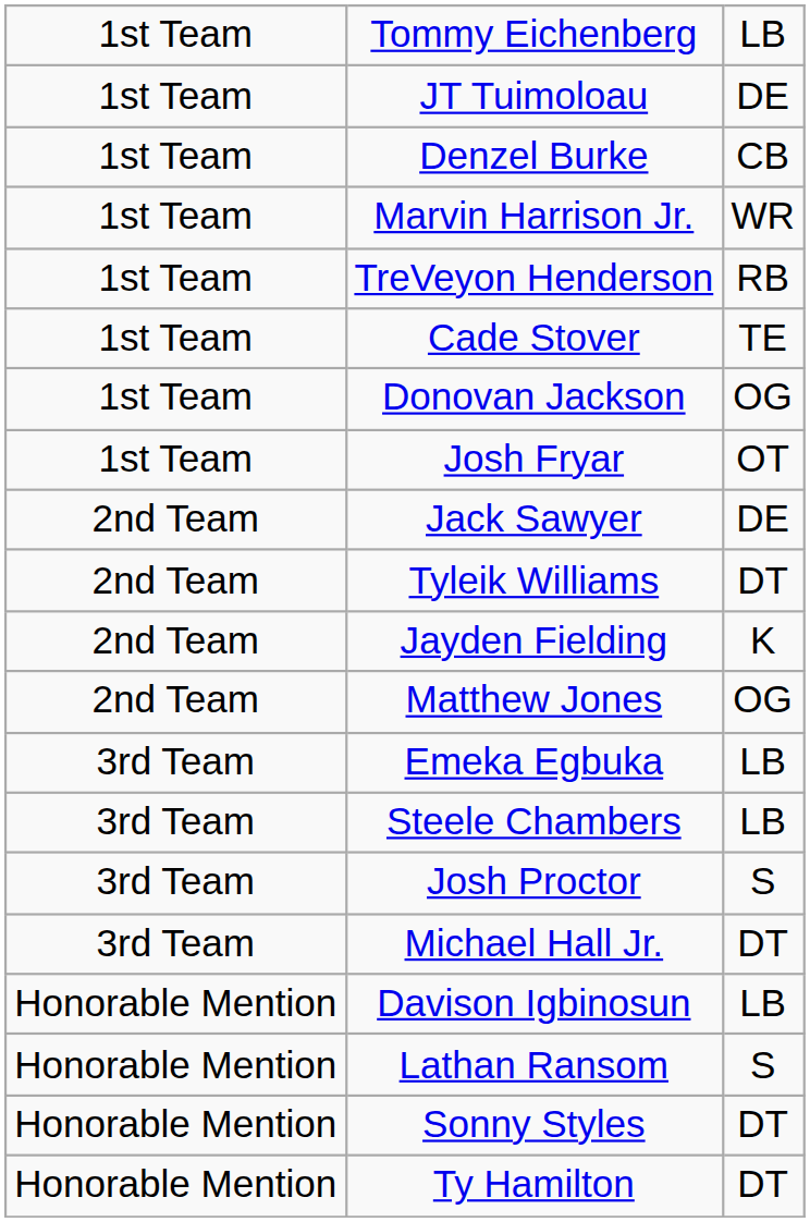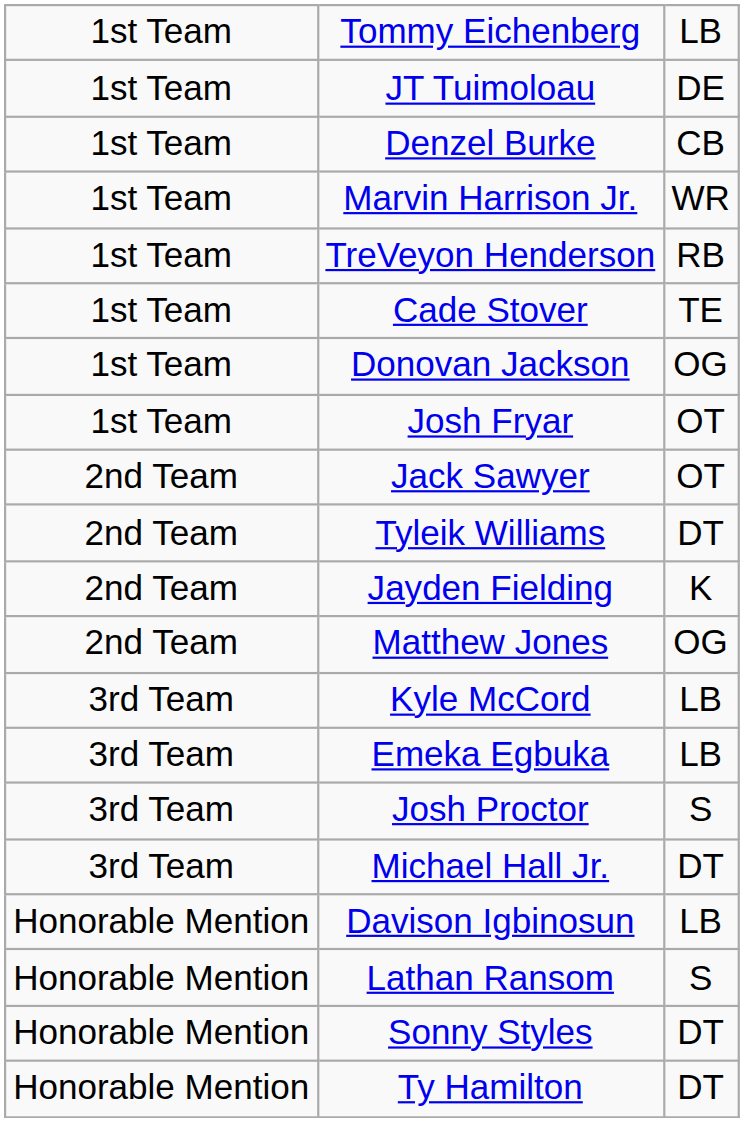Jack Sawyer | column 3: DE -> OT
+ row: 3rd Team | Kyle McCord | LB
- row: 3rd Team | Steele Chambers | LB
